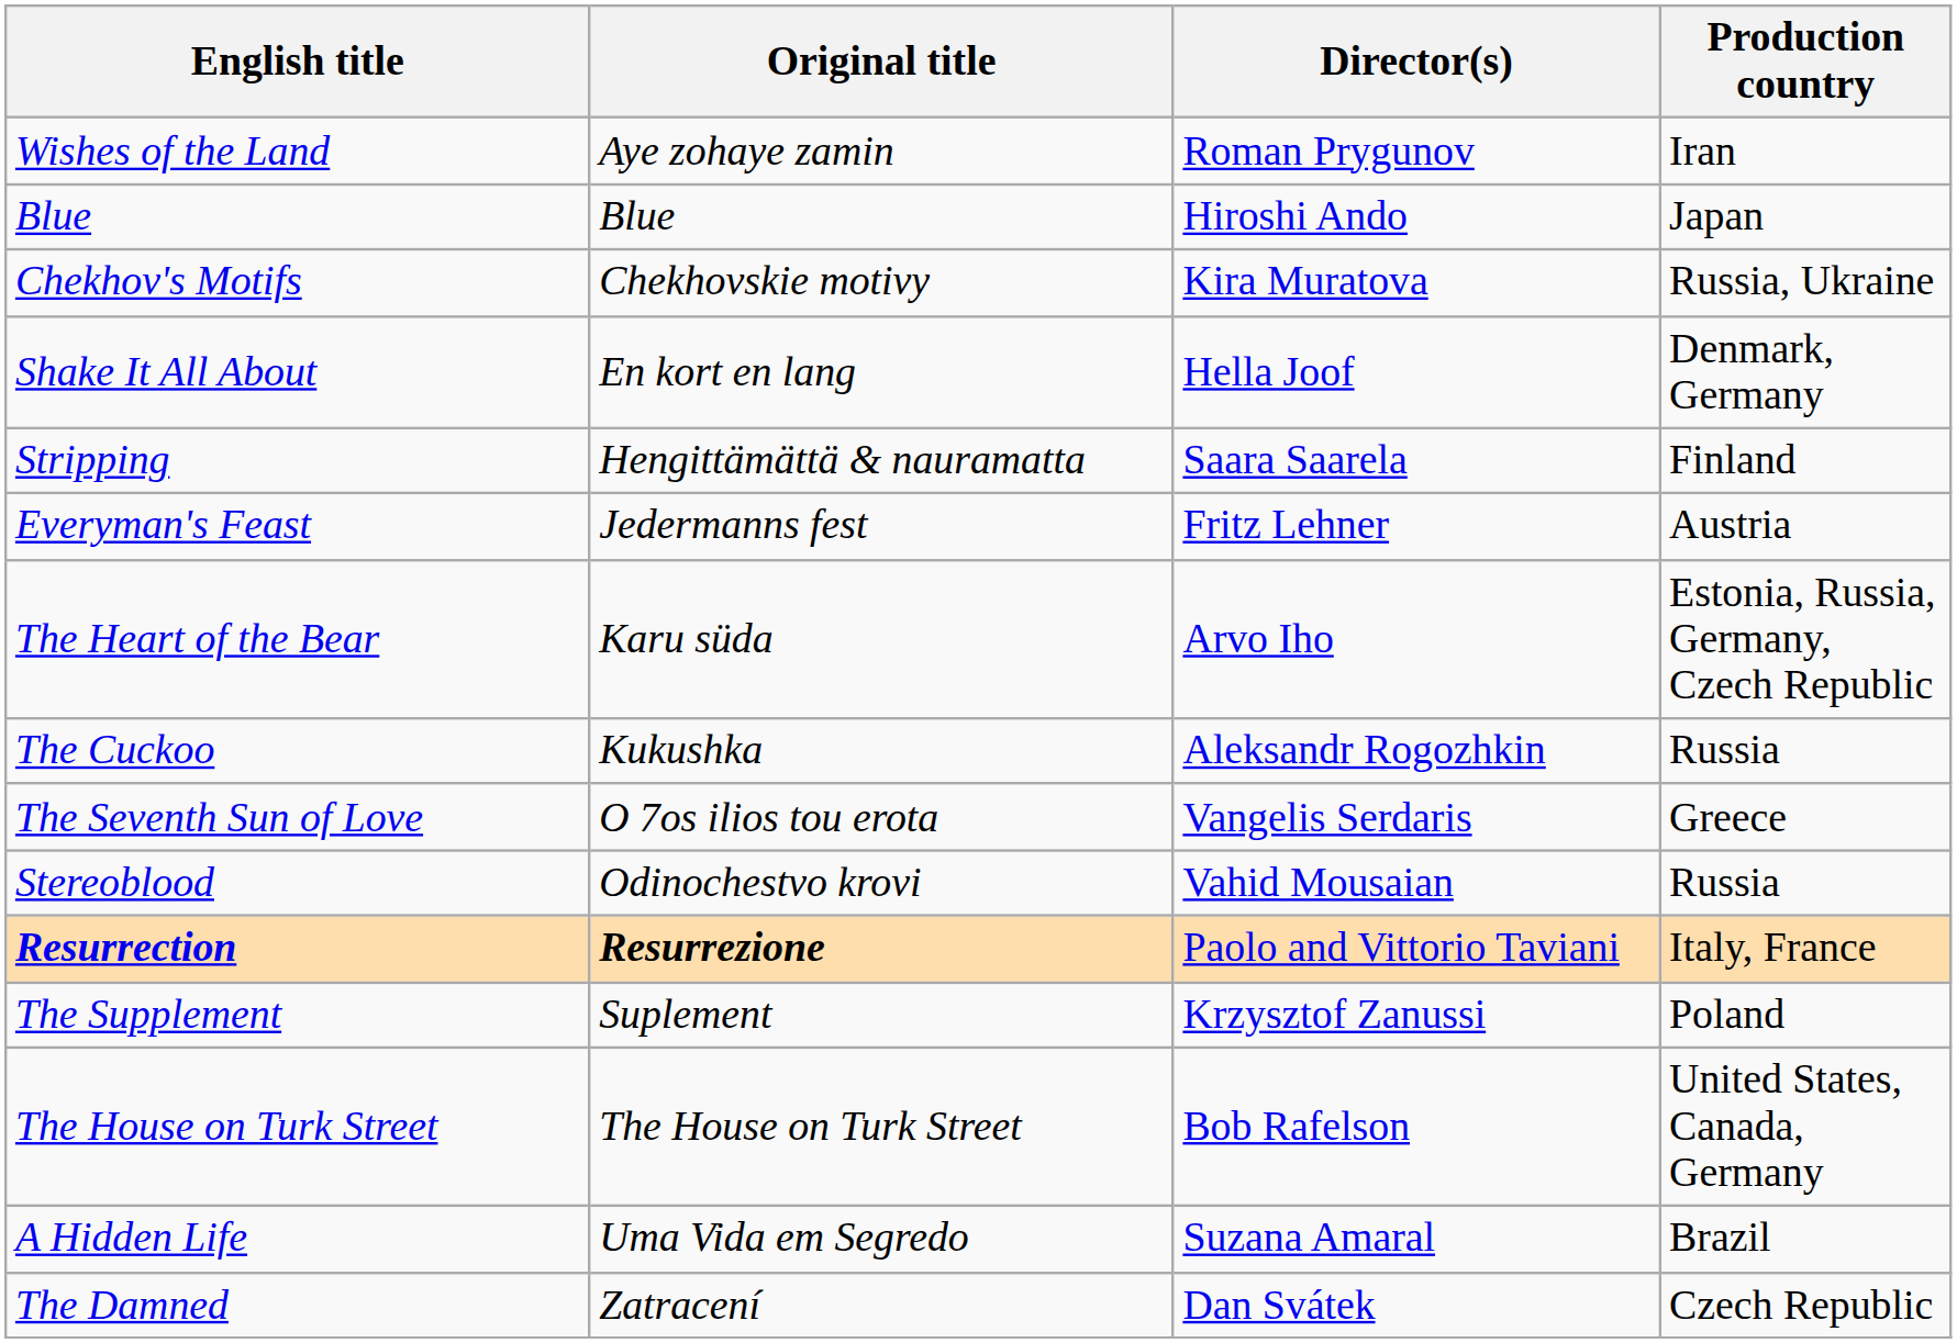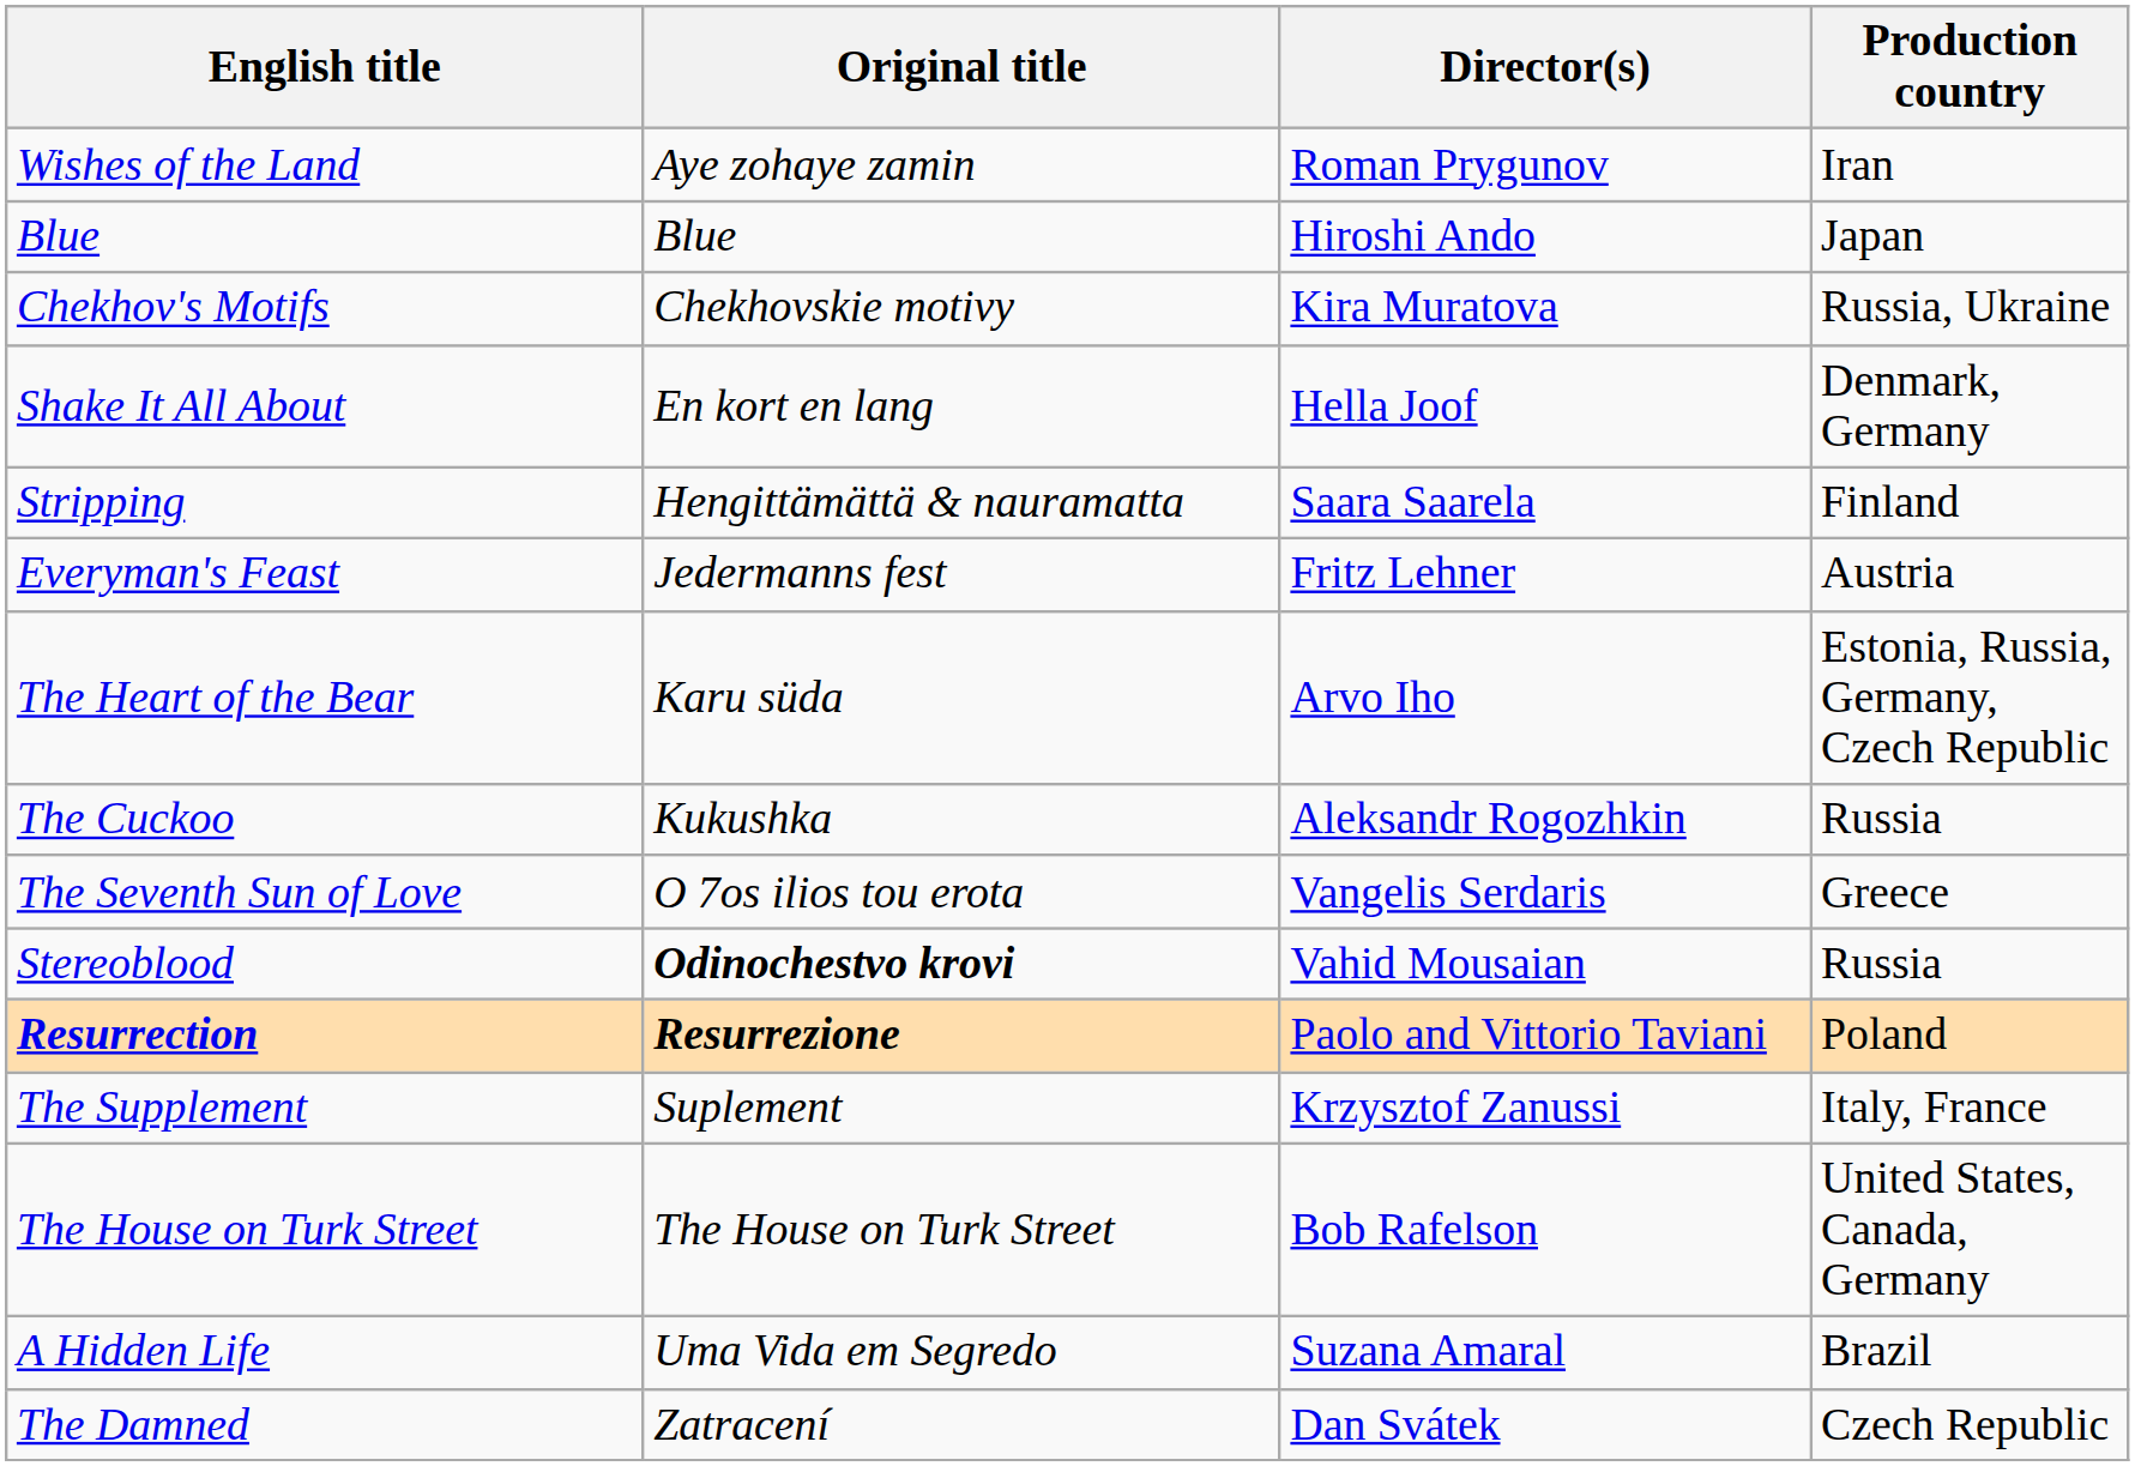Stereoblood | Original title: normal -> bold
Resurrection | Production country: Italy, France -> Poland
The Supplement | Production country: Poland -> Italy, France
